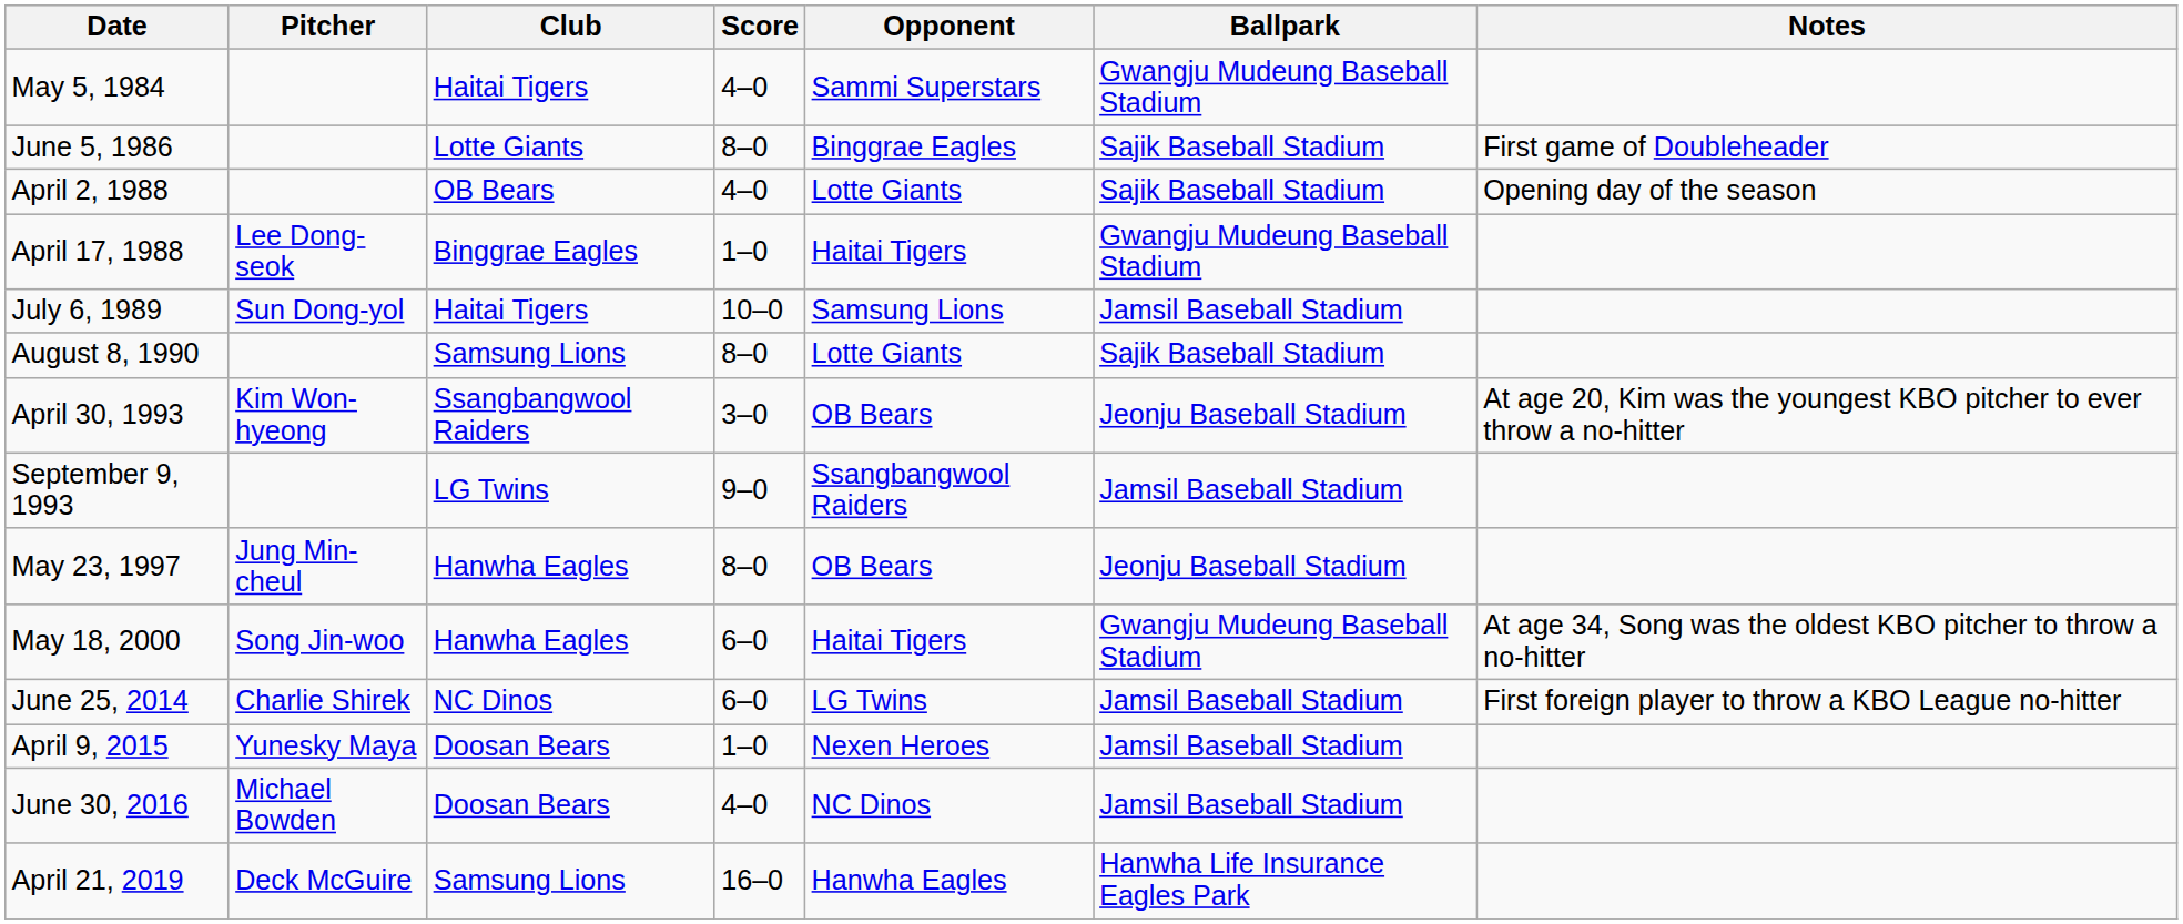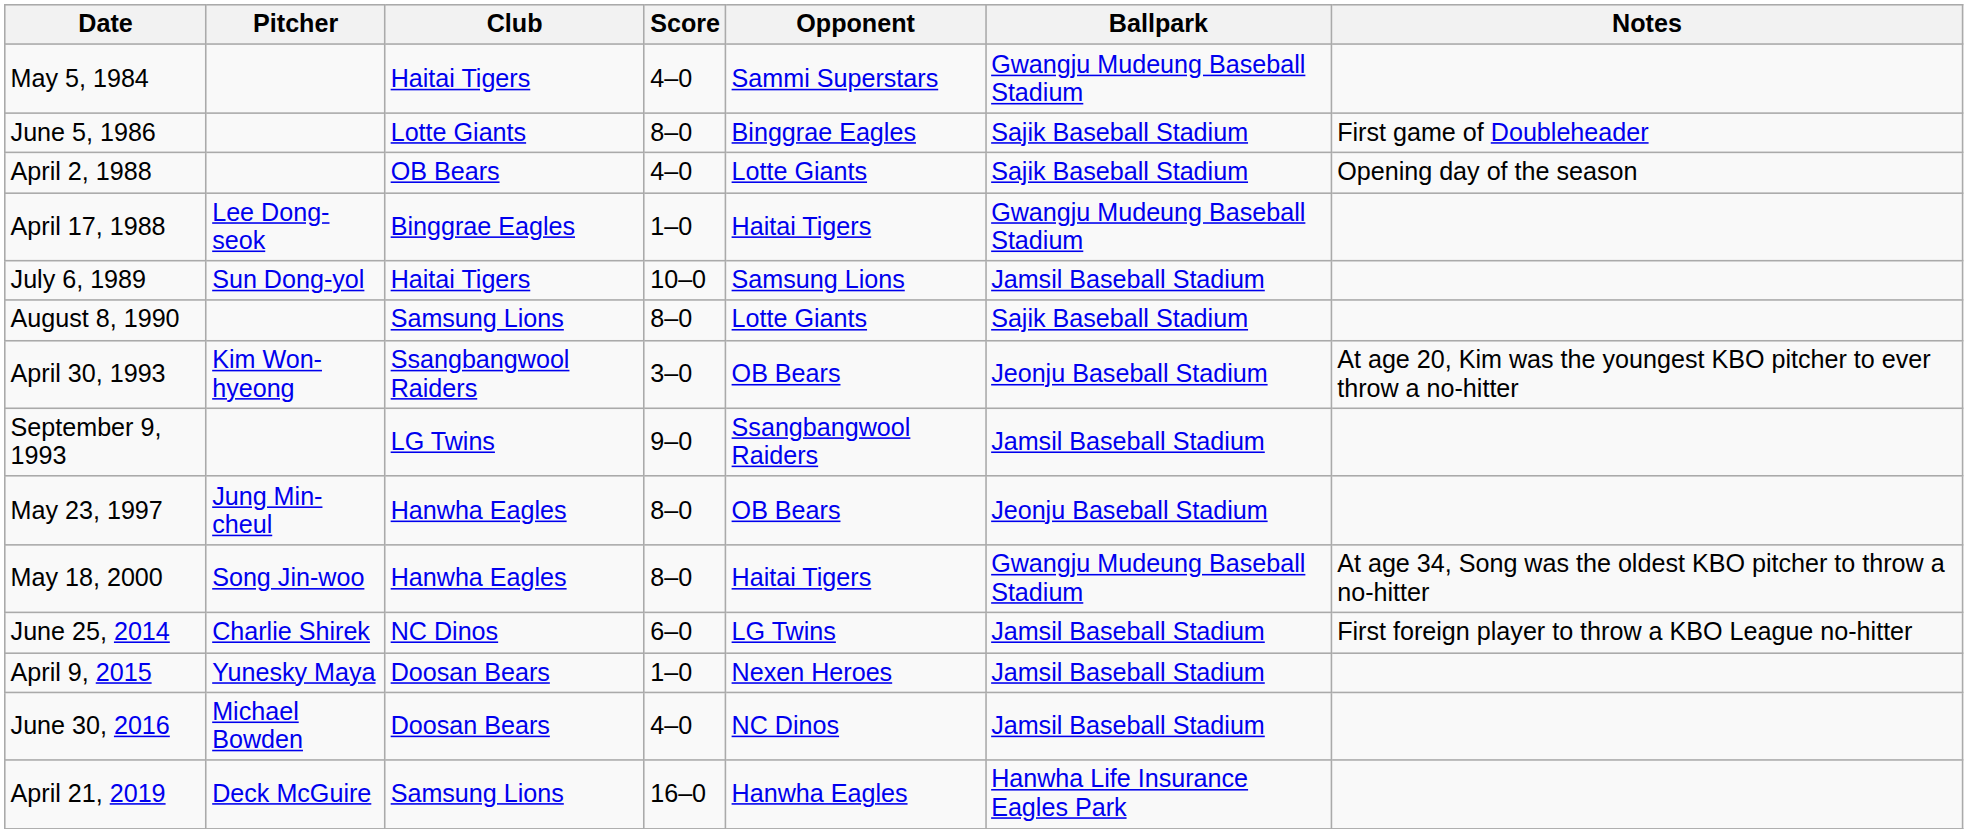May 18, 2000 | Score: 6–0 -> 8–0
